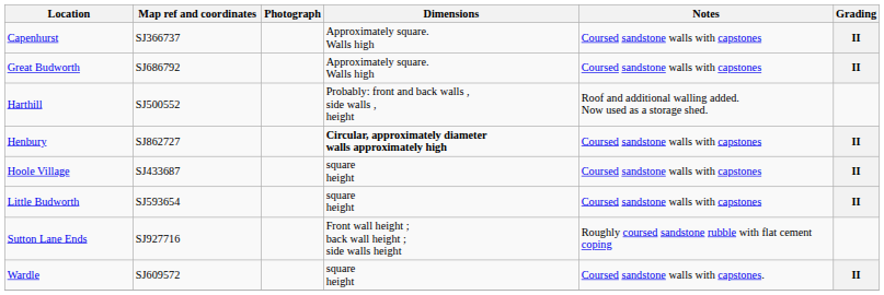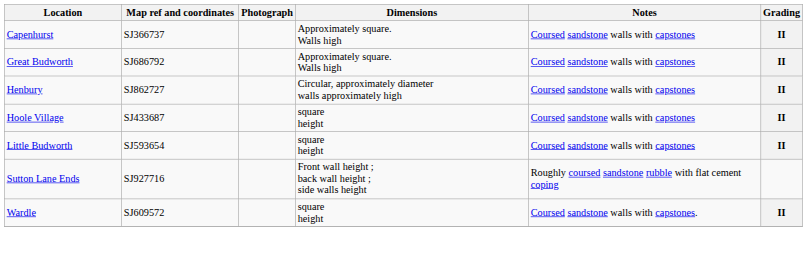- row: Harthill | SJ500552 | Probably: front and back walls , side walls , height | Roof and additional walling added. Now used as a storage shed.
Henbury | Dimensions: bold -> normal
